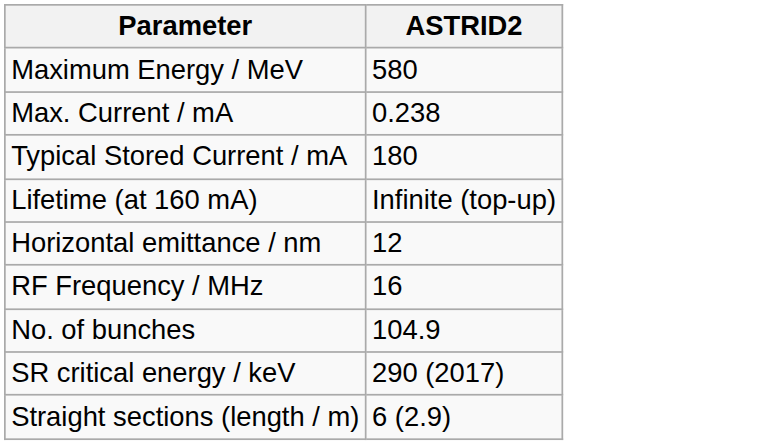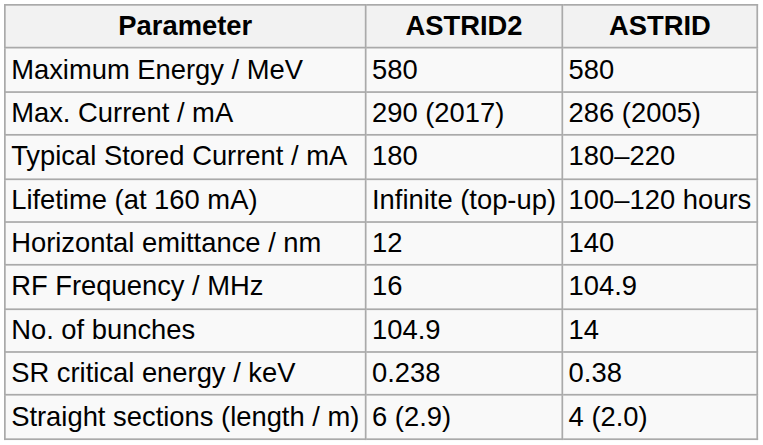+ column: ASTRID | 580 | 286 (2005) | 180–220 | 100–120 hours | 140 | 104.9 | 14 | 0.38 | 4 (2.0)
Max. Current / mA | ASTRID2: 0.238 -> 290 (2017)
SR critical energy / keV | ASTRID2: 290 (2017) -> 0.238
